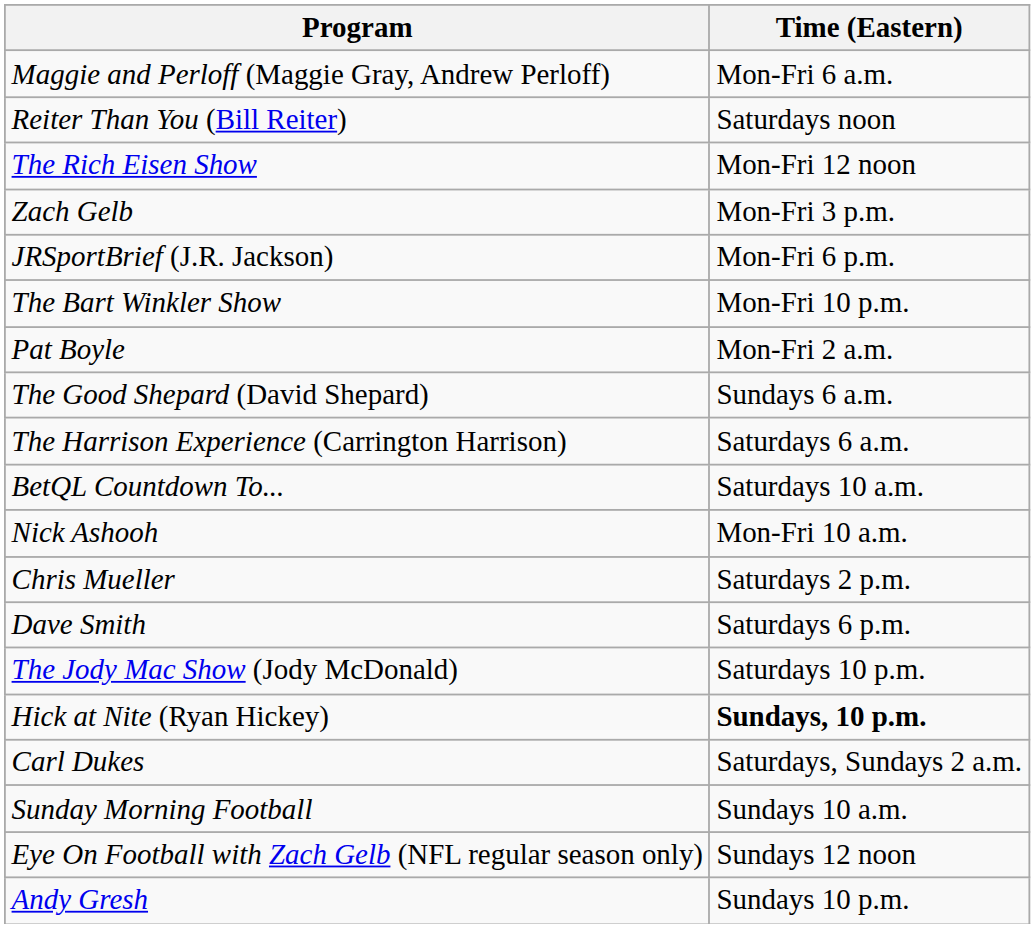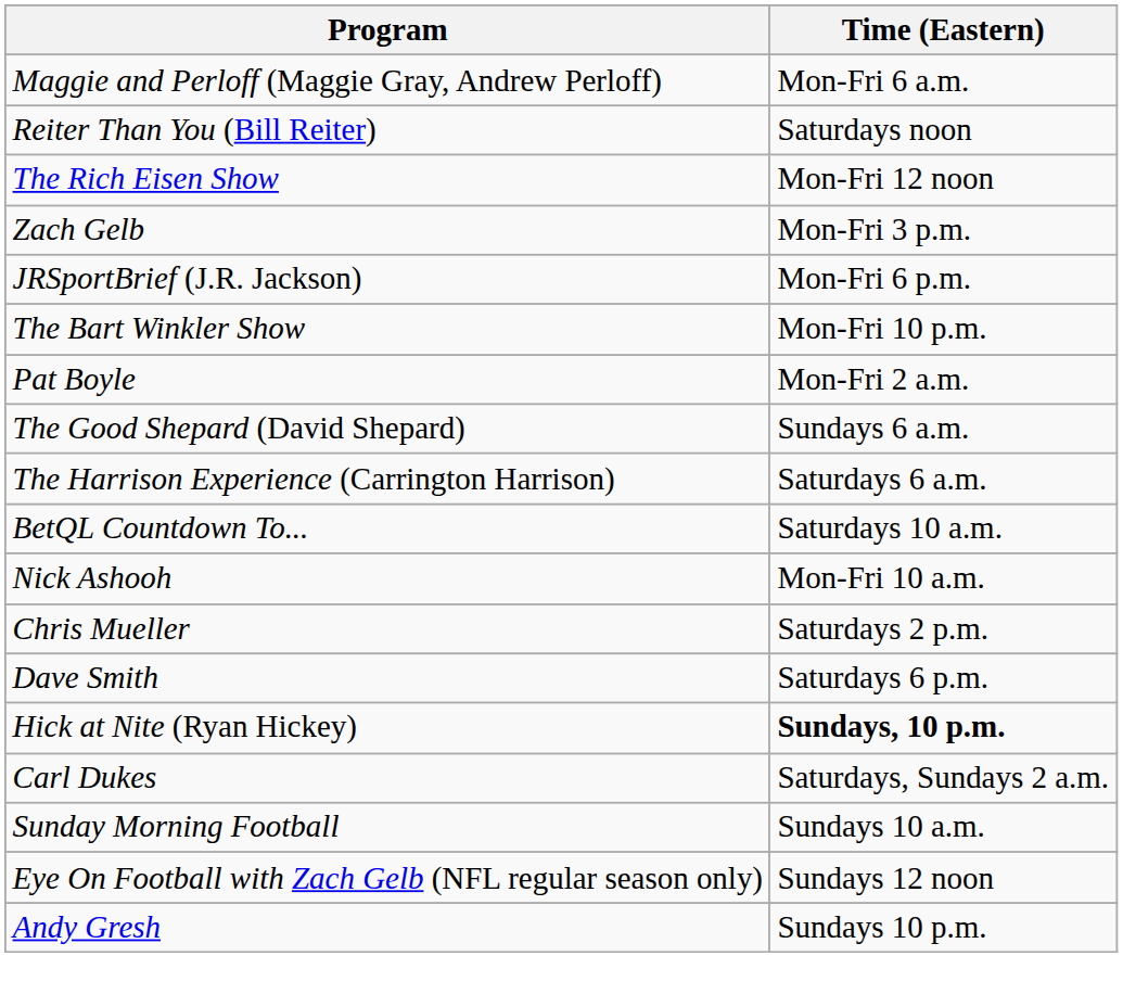- row: The Jody Mac Show (Jody McDonald) | Saturdays 10 p.m.
